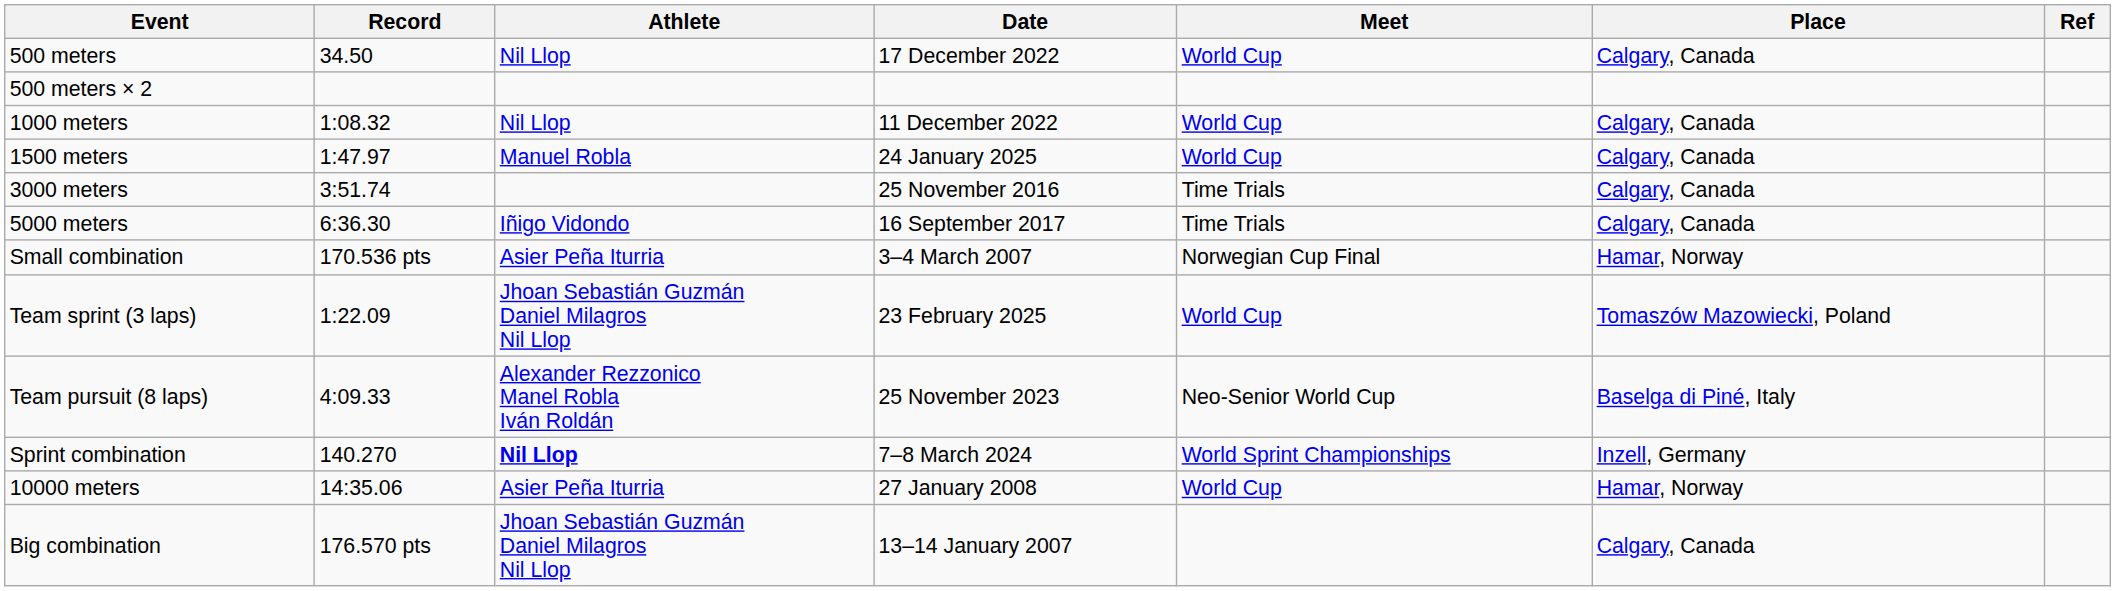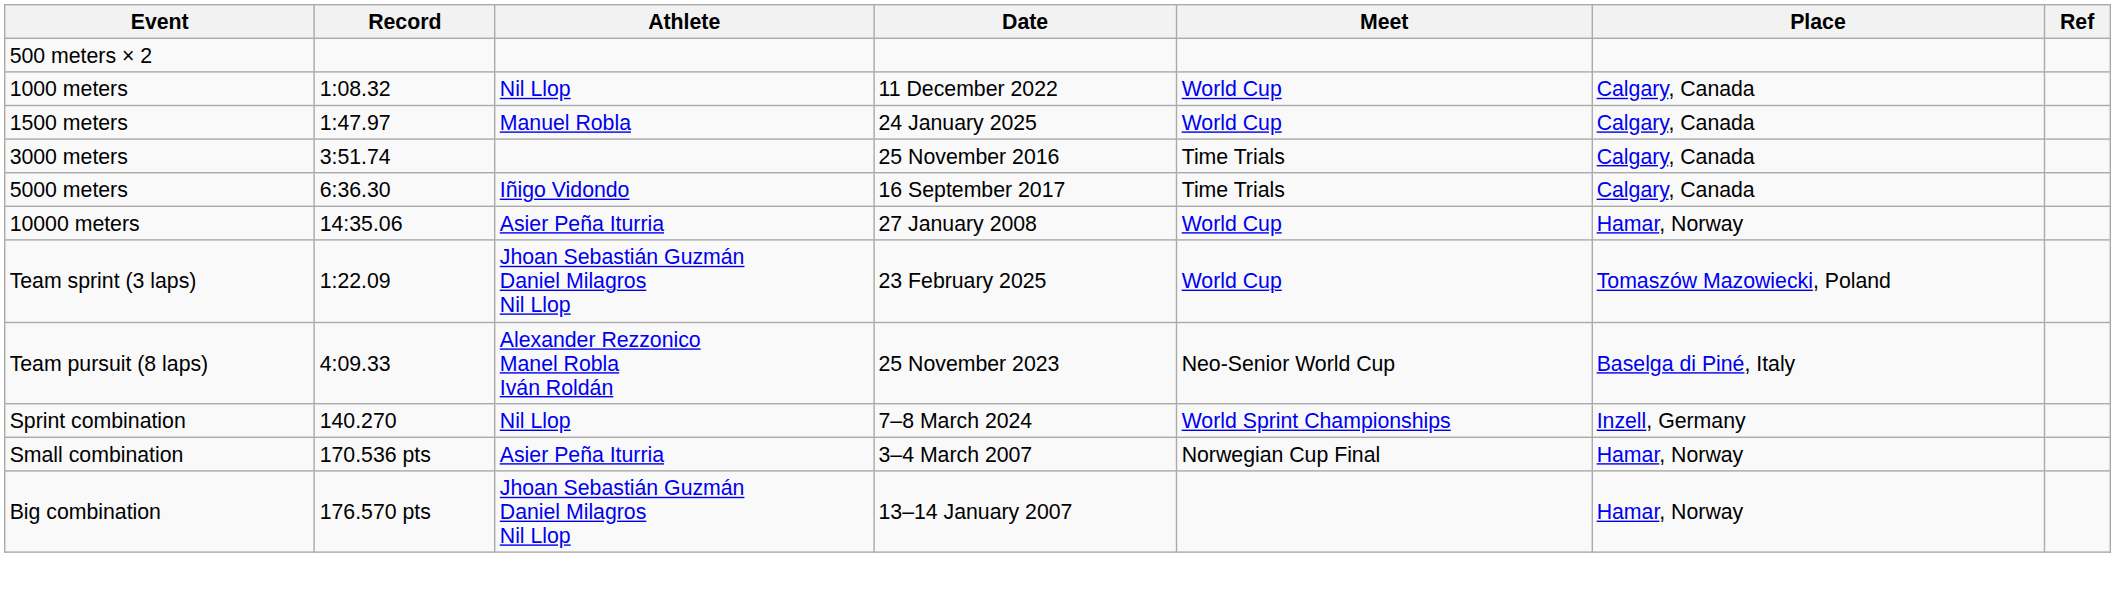- row: 500 meters | 34.50 | Nil Llop | 17 December 2022 | World Cup | Calgary, Canada
rows swapped: 10000 meters <-> Small combination
Sprint combination | Athlete: bold -> normal
Big combination | Place: Calgary, Canada -> Hamar, Norway
